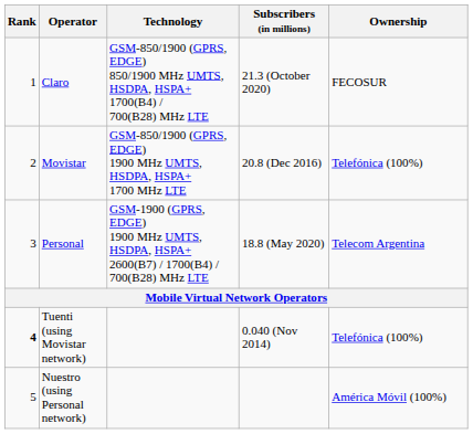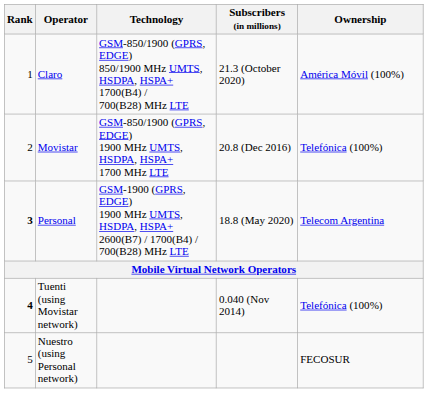Claro | Ownership: FECOSUR -> América Móvil (100%)
Personal | Rank: normal -> bold
Nuestro (using Personal network) | Ownership: América Móvil (100%) -> FECOSUR
